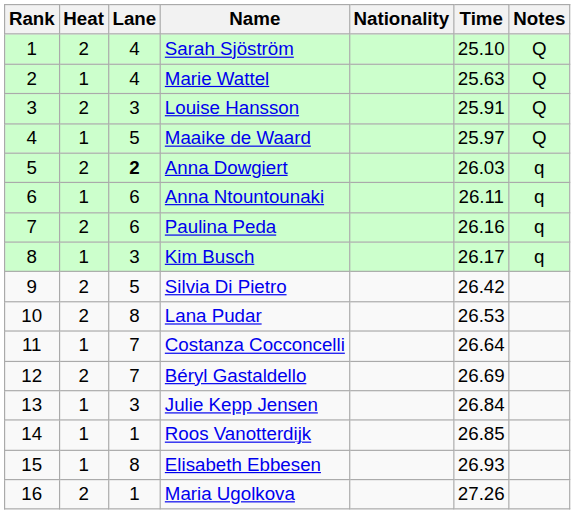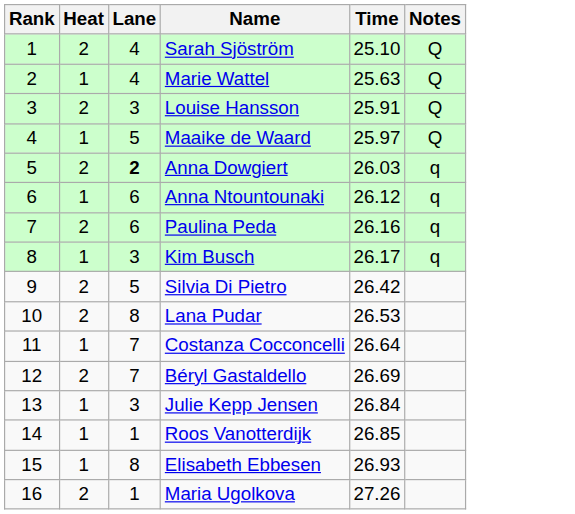- column: Nationality
Anna Ntountounaki | Time: 26.11 -> 26.12
